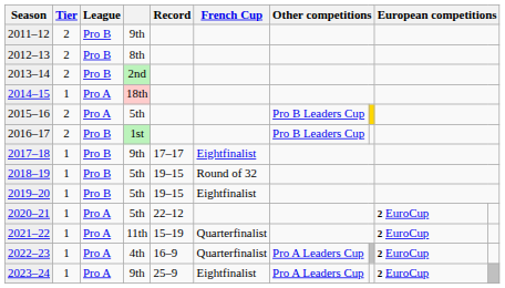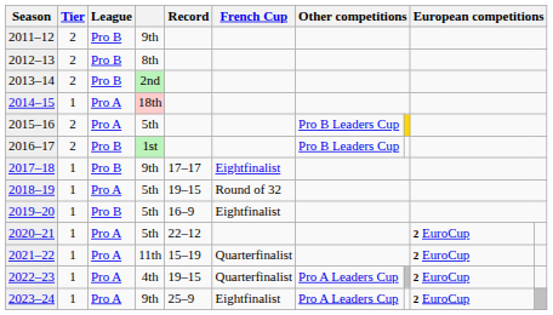2018–19 | League: Pro B -> Pro A
2019–20 | Record: 19–15 -> 16–9
2022–23 | Record: 16–9 -> 19–15
